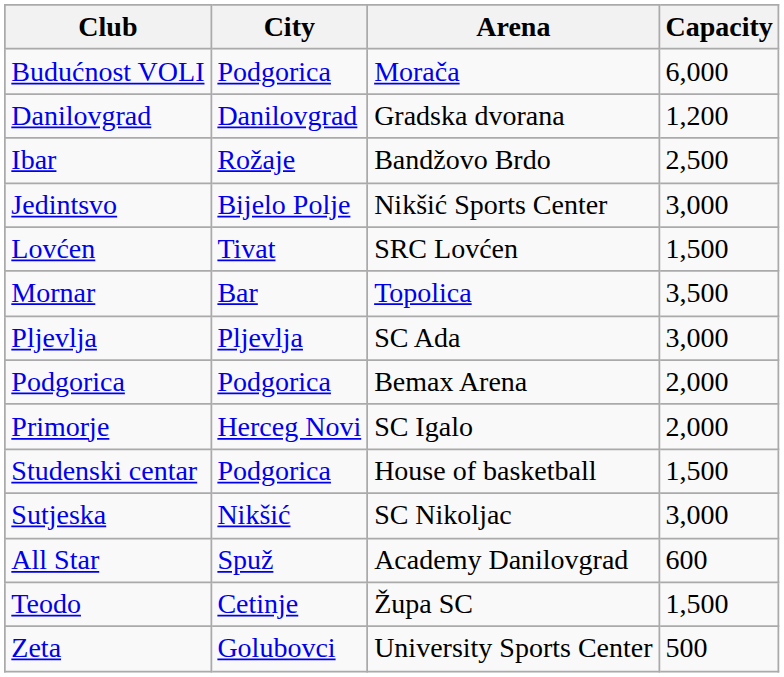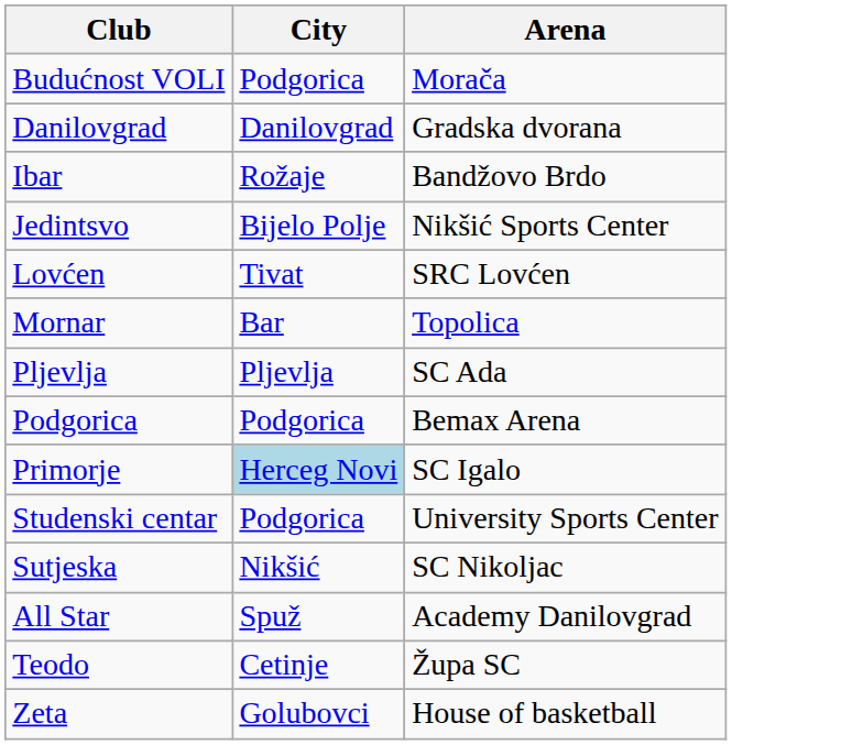- column: Capacity | 6,000 | 1,200 | 2,500 | 3,000 | 1,500 | 3,500 | 3,000 | 2,000 | 2,000 | 1,500 | 3,000 | 600 | 1,500 | 500
Primorje | City: no background -> lightblue background
Studenski centar | Arena: House of basketball -> University Sports Center
Zeta | Arena: University Sports Center -> House of basketball
